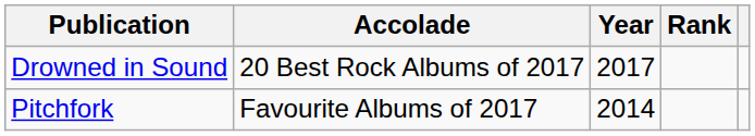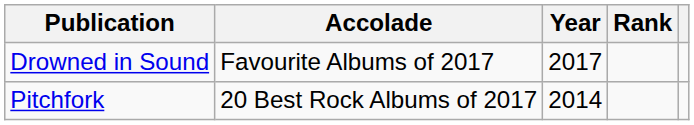Drowned in Sound | Accolade: 20 Best Rock Albums of 2017 -> Favourite Albums of 2017
Pitchfork | Accolade: Favourite Albums of 2017 -> 20 Best Rock Albums of 2017
